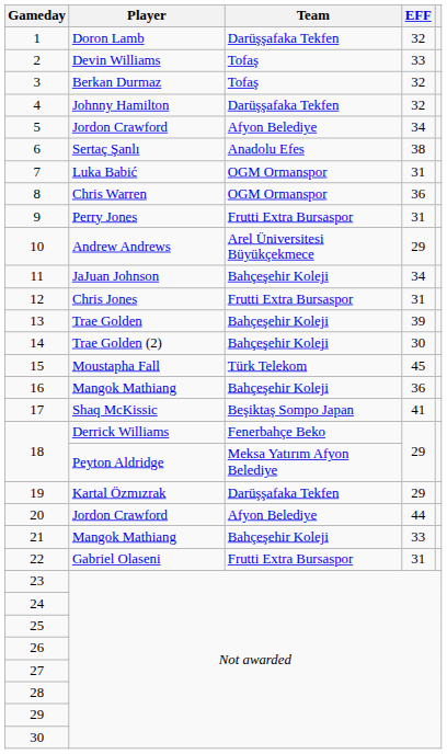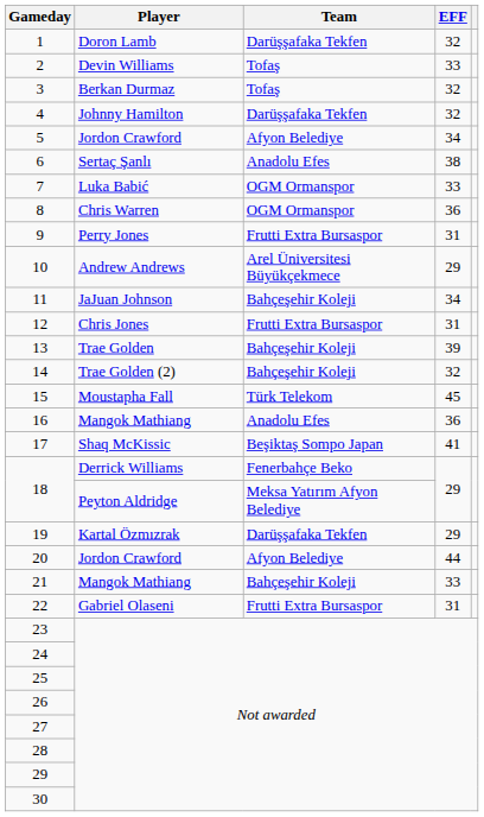7 | EFF: 31 -> 33
14 | EFF: 30 -> 32
16 | Team: Bahçeşehir Koleji -> Anadolu Efes
